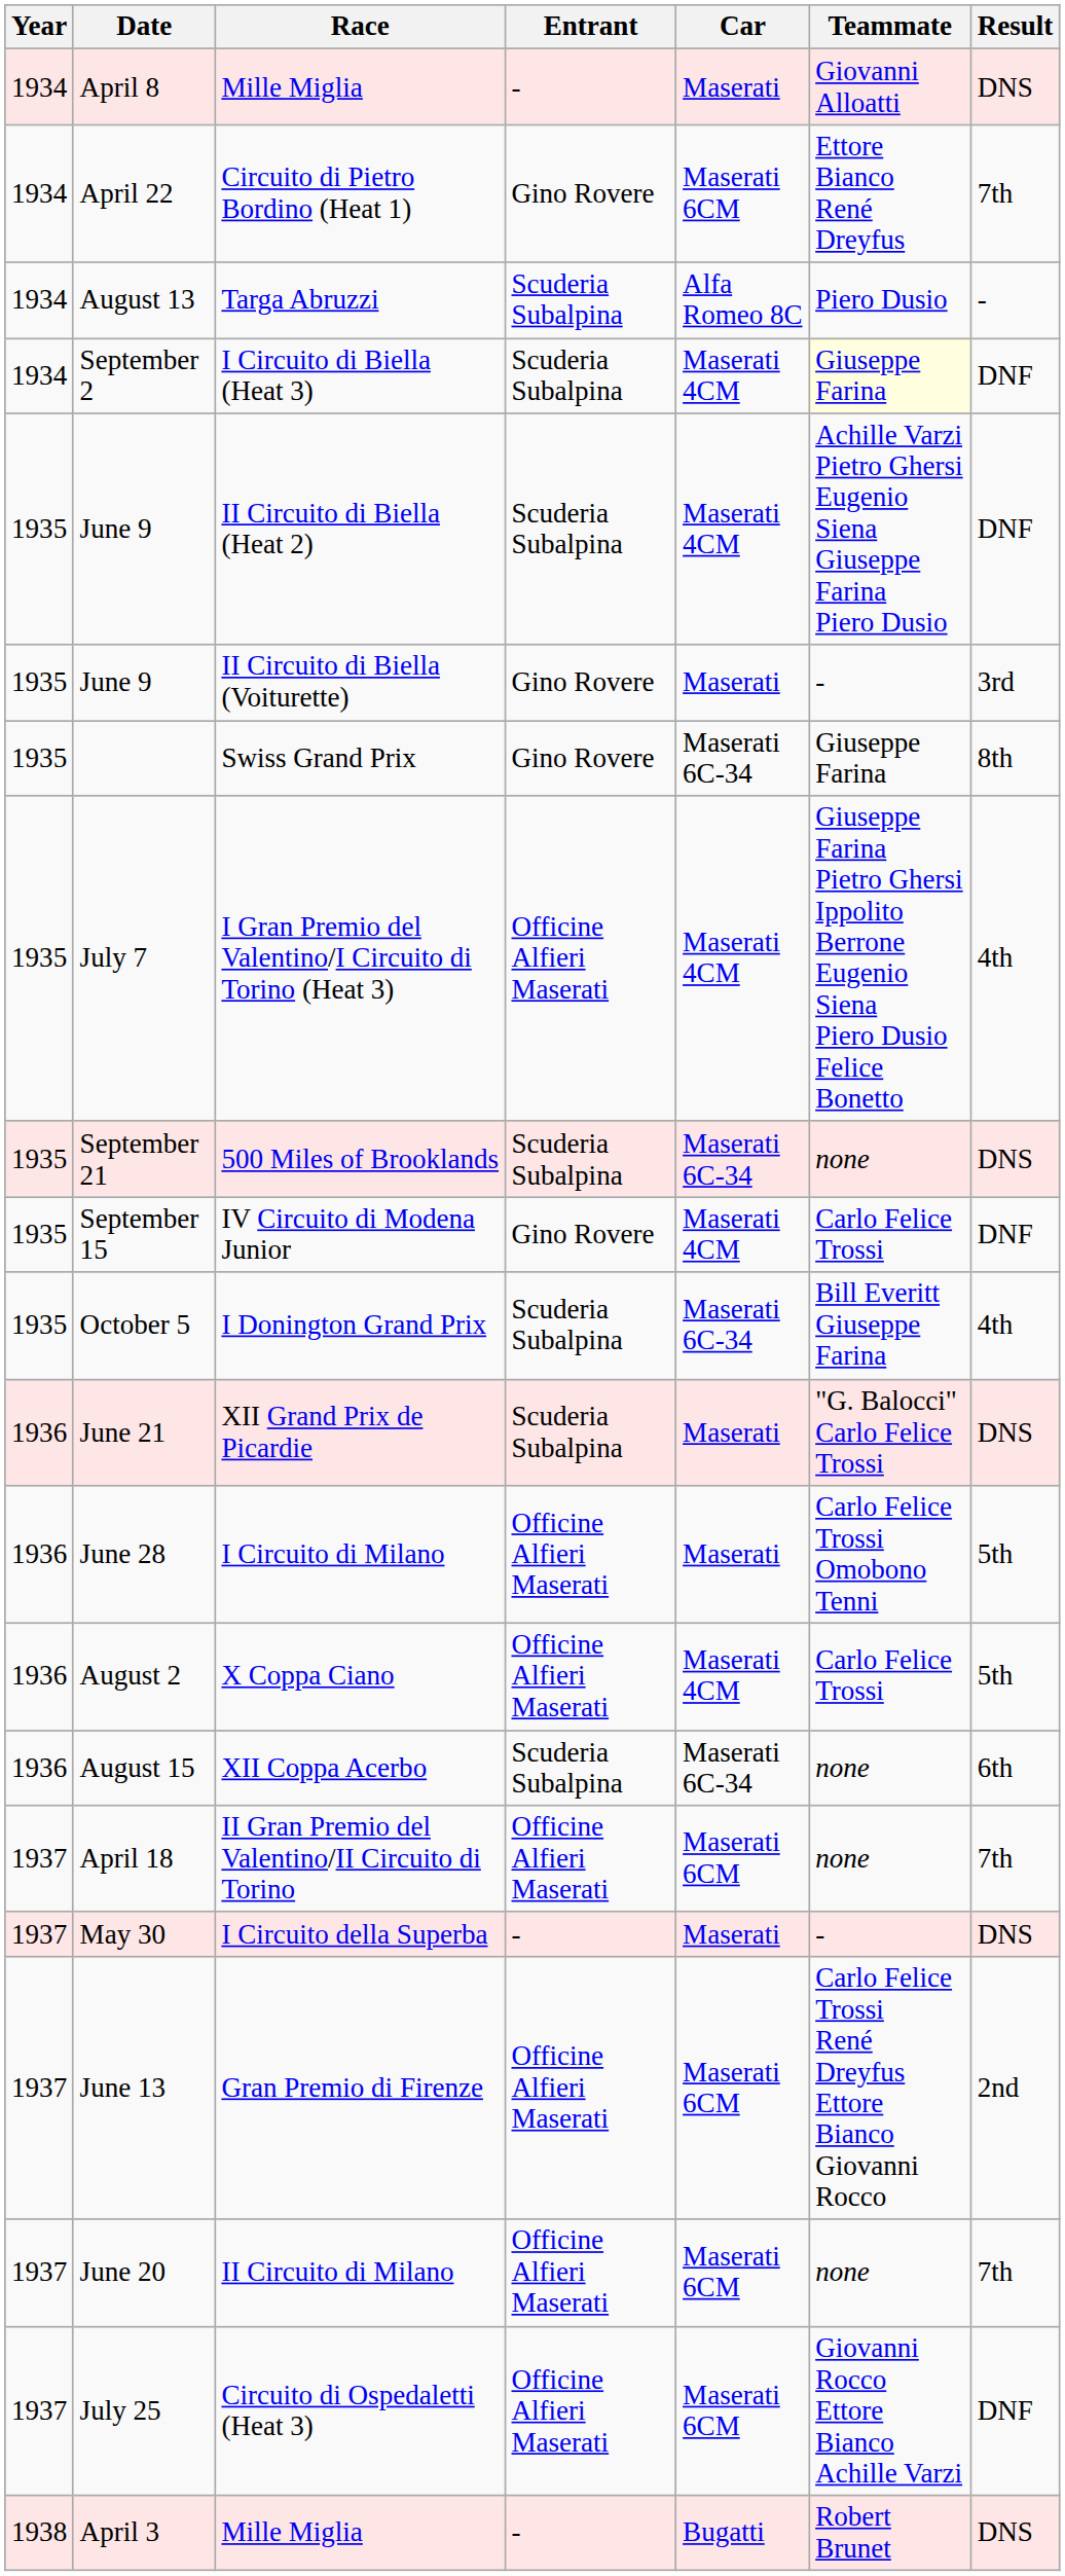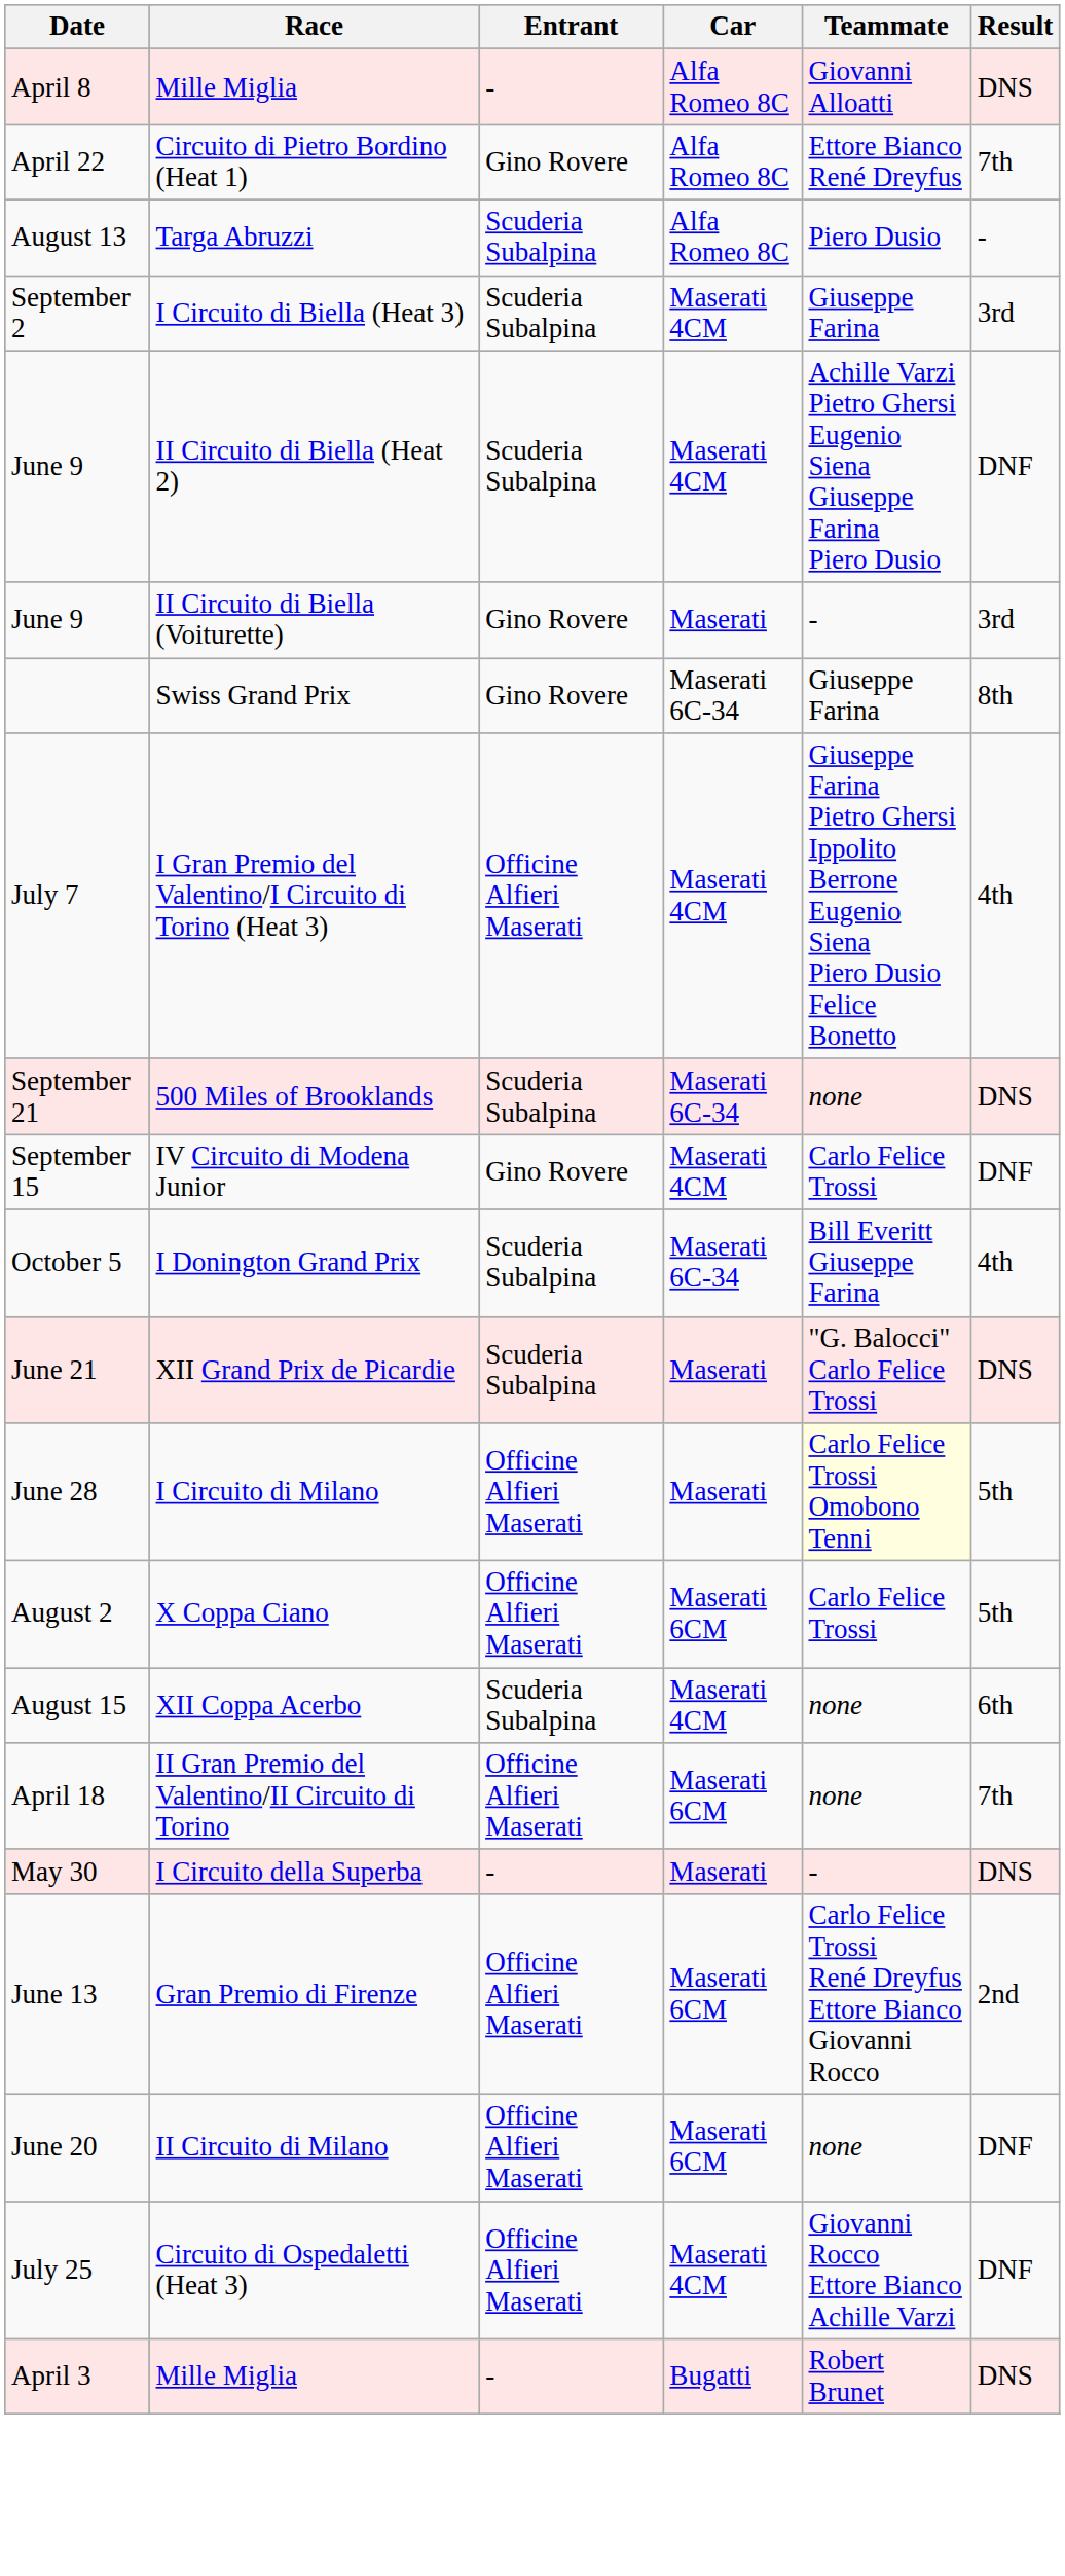- column: Year | 1934 | 1934 | 1934 | 1934 | 1935 | 1935 | 1935 | 1935 | 1935 | 1935 | 1935 | 1936 | 1936 | 1936 | 1936 | 1937 | 1937 | 1937 | 1937 | 1937 | 1938
April 8 | Car: Maserati -> Alfa Romeo 8C
April 22 | Car: Maserati 6CM -> Alfa Romeo 8C
September 2 | Teammate: lightyellow background -> no background
September 2 | Result: DNF -> 3rd
June 28 | Teammate: no background -> lightyellow background
August 2 | Car: Maserati 4CM -> Maserati 6CM
August 15 | Car: Maserati 6C-34 -> Maserati 4CM
June 20 | Result: 7th -> DNF
July 25 | Car: Maserati 6CM -> Maserati 4CM
